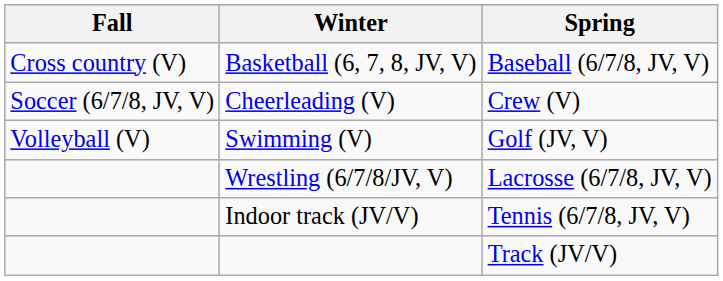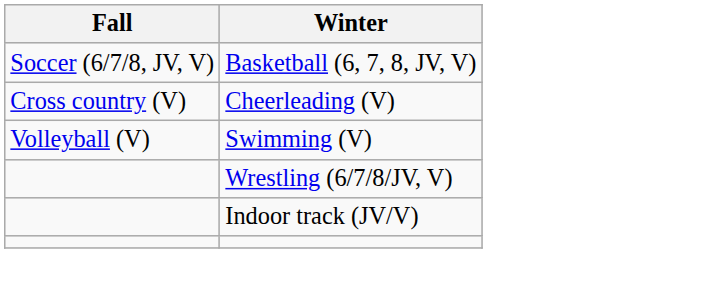- column: Spring | Baseball (6/7/8, JV, V) | Crew (V) | Golf (JV, V) | Lacrosse (6/7/8, JV, V) | Tennis (6/7/8, JV, V) | Track (JV/V)
Basketball (6, 7, 8, JV, V) | Fall: Cross country (V) -> Soccer (6/7/8, JV, V)
Cheerleading (V) | Fall: Soccer (6/7/8, JV, V) -> Cross country (V)
